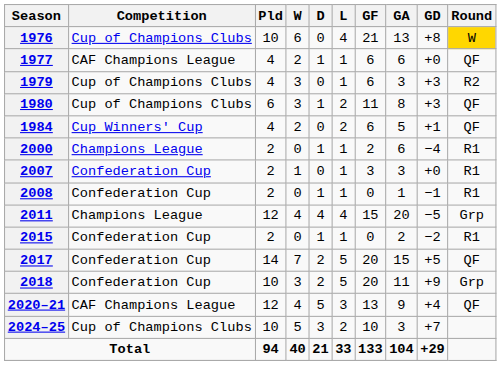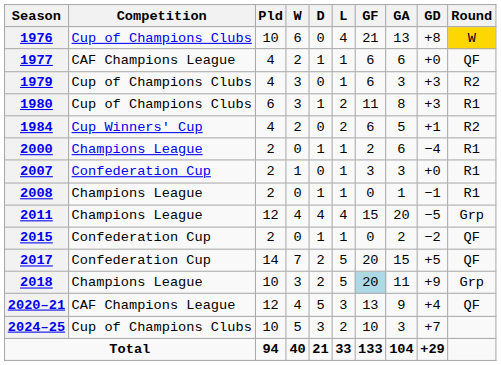1980 | Round: QF -> R1
1984 | Round: QF -> R2
2008 | Competition: Confederation Cup -> Champions League
2015 | Round: R1 -> QF
2018 | Competition: Confederation Cup -> Champions League
2018 | GF: no background -> lightblue background
